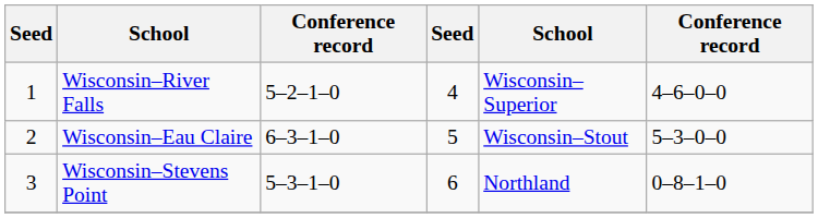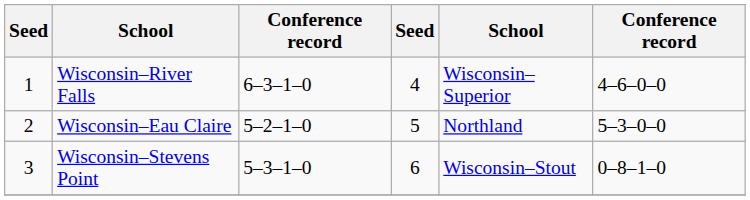Wisconsin–River Falls | column 3: 5–2–1–0 -> 6–3–1–0
Wisconsin–Eau Claire | column 3: 6–3–1–0 -> 5–2–1–0
Wisconsin–Eau Claire | column 5: Wisconsin–Stout -> Northland
Wisconsin–Stevens Point | column 5: Northland -> Wisconsin–Stout
